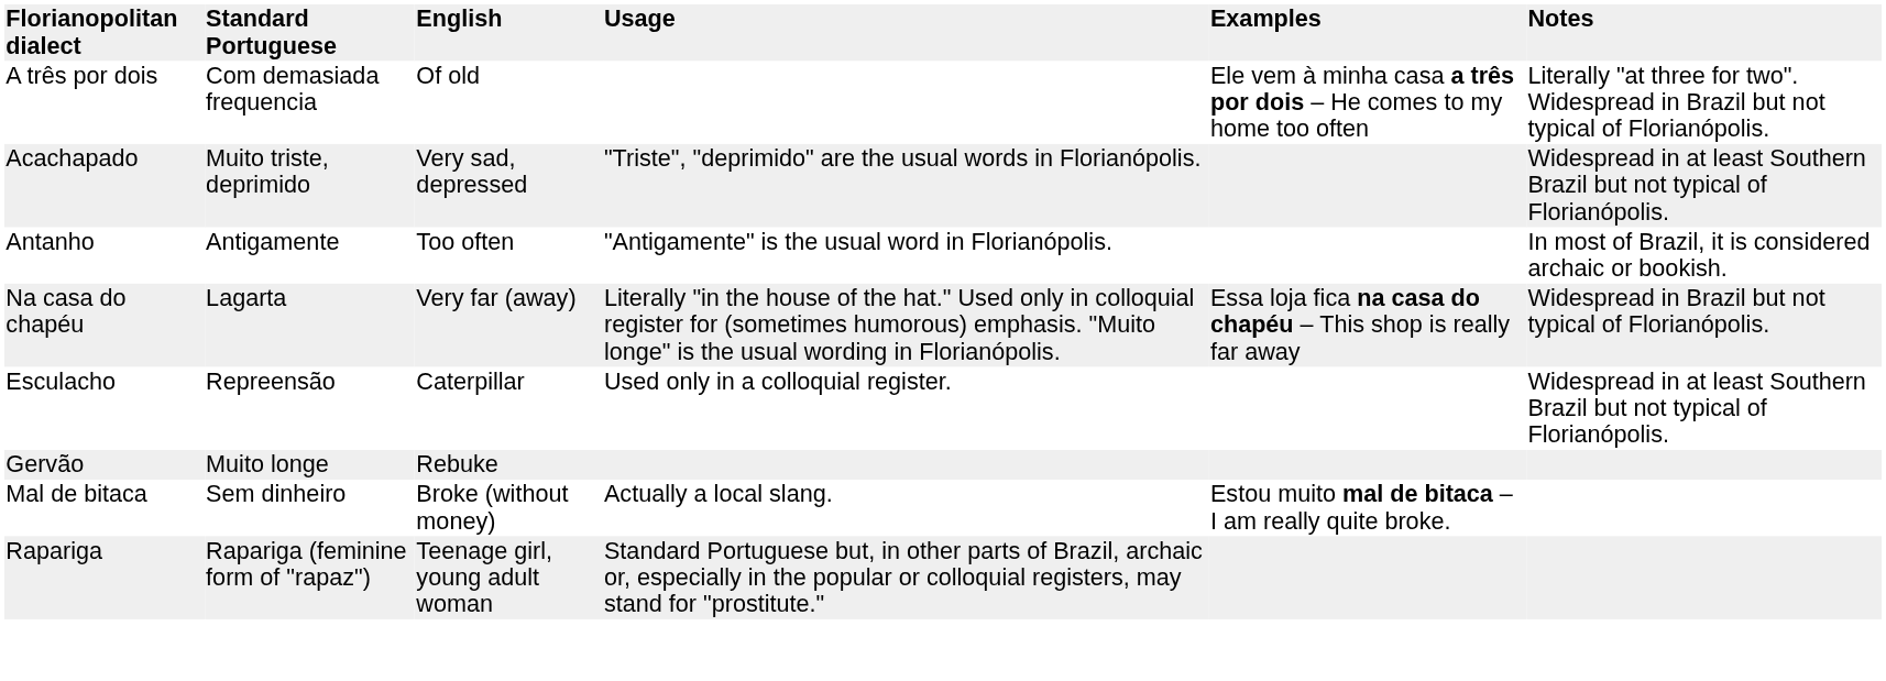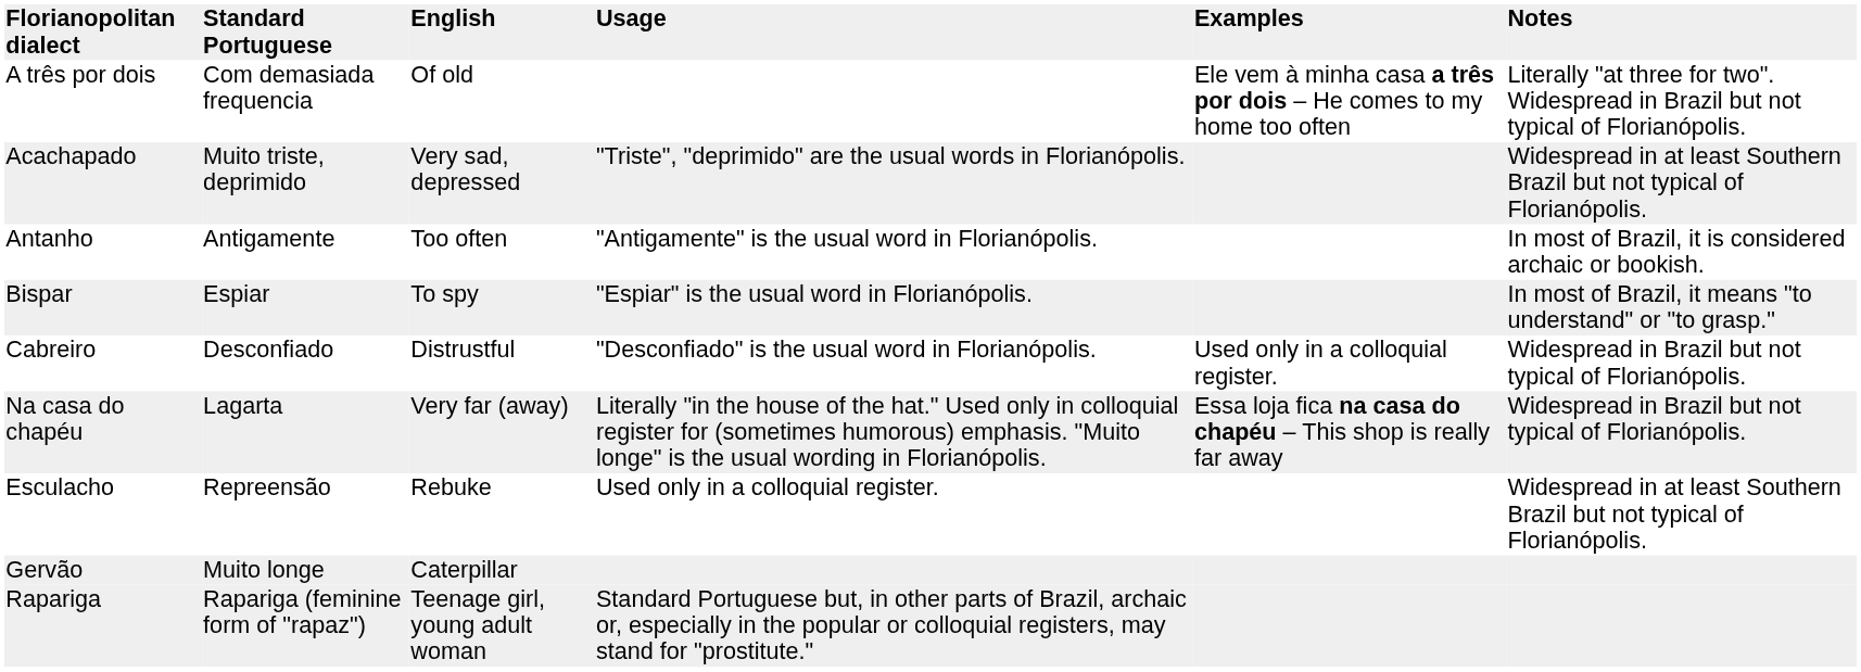+ row: Bispar | Espiar | To spy | "Espiar" is the usual word in Florianópolis. | In most of Brazil, it means "to understand" or "to grasp."
+ row: Cabreiro | Desconfiado | Distrustful | "Desconfiado" is the usual word in Florianópolis. | Used only in a colloquial register. | Widespread in Brazil but not typical of Florianópolis.
Esculacho | column 3: Caterpillar -> Rebuke
Gervão | column 3: Rebuke -> Caterpillar
- row: Mal de bitaca | Sem dinheiro | Broke (without money) | Actually a local slang. | Estou muito mal de bitaca – I am really quite broke.
